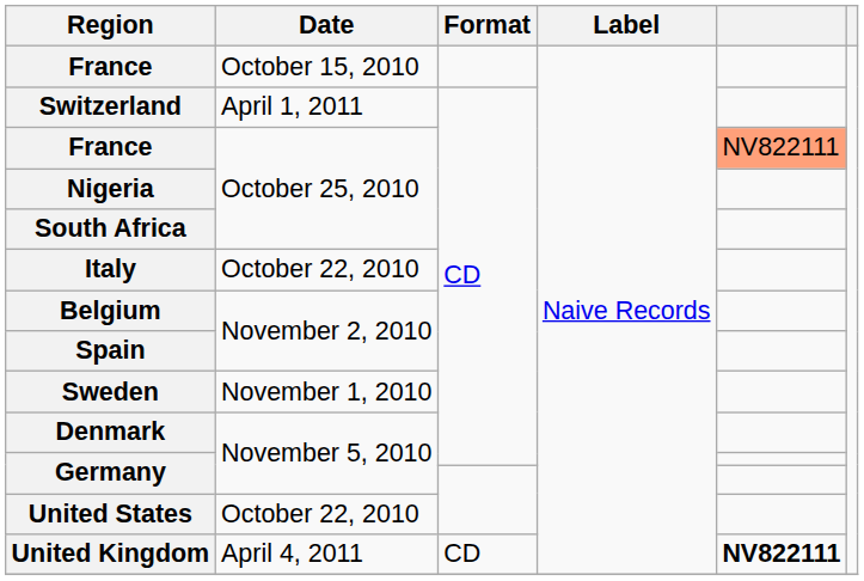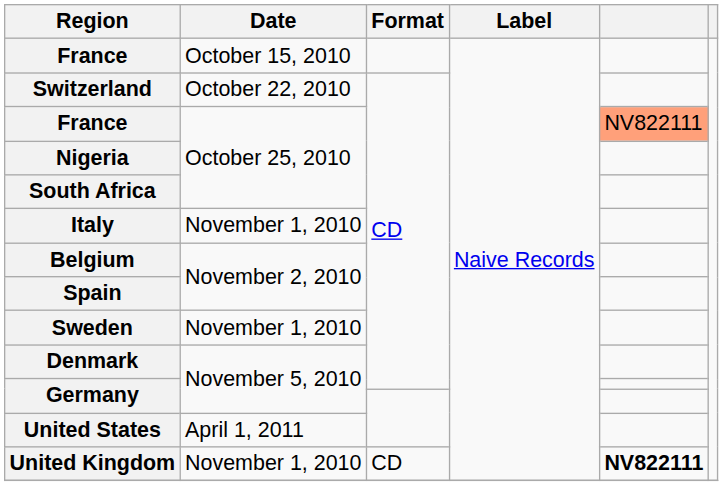Switzerland | Date: April 1, 2011 -> October 22, 2010
Italy | Date: October 22, 2010 -> November 1, 2010
United States | Date: October 22, 2010 -> April 1, 2011
United Kingdom | Date: April 4, 2011 -> November 1, 2010
